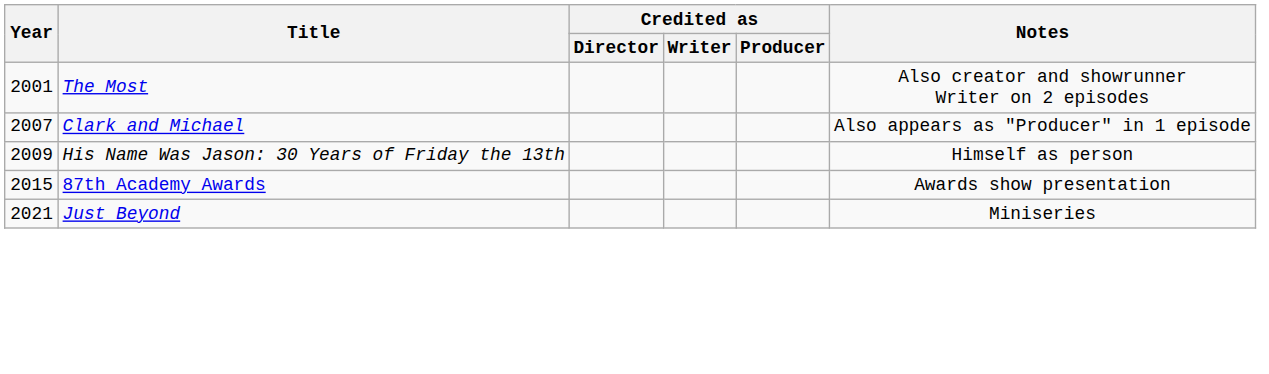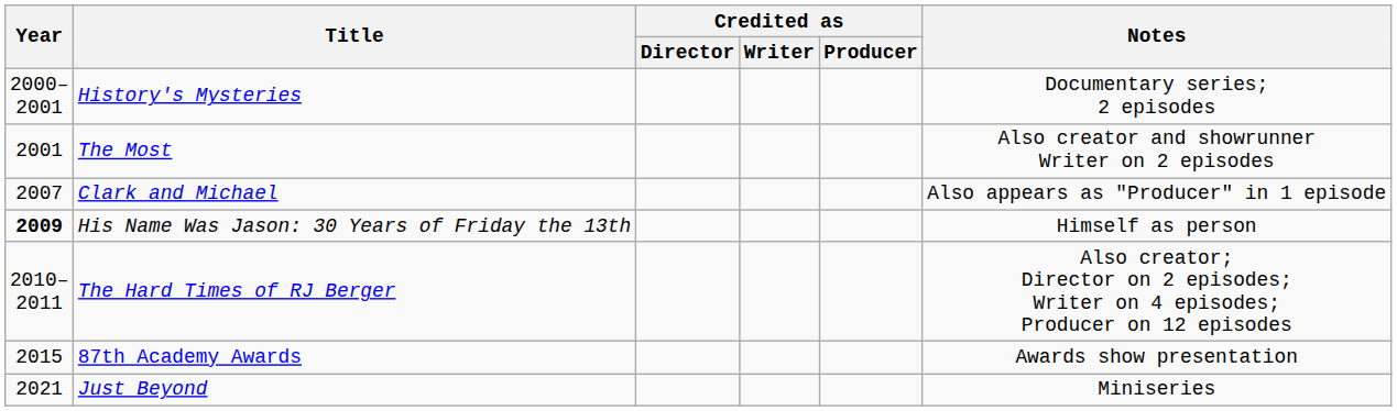+ row: 2000–2001 | History's Mysteries | Documentary series; 2 episodes
His Name Was Jason: 30 Years of Friday the 13th | Year: normal -> bold
+ row: 2010–2011 | The Hard Times of RJ Berger | Also creator; Director on 2 episodes; Writer on 4 episodes; Producer on 12 episodes
